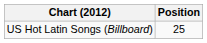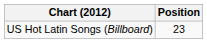US Hot Latin Songs (Billboard) | Position: 25 -> 23
